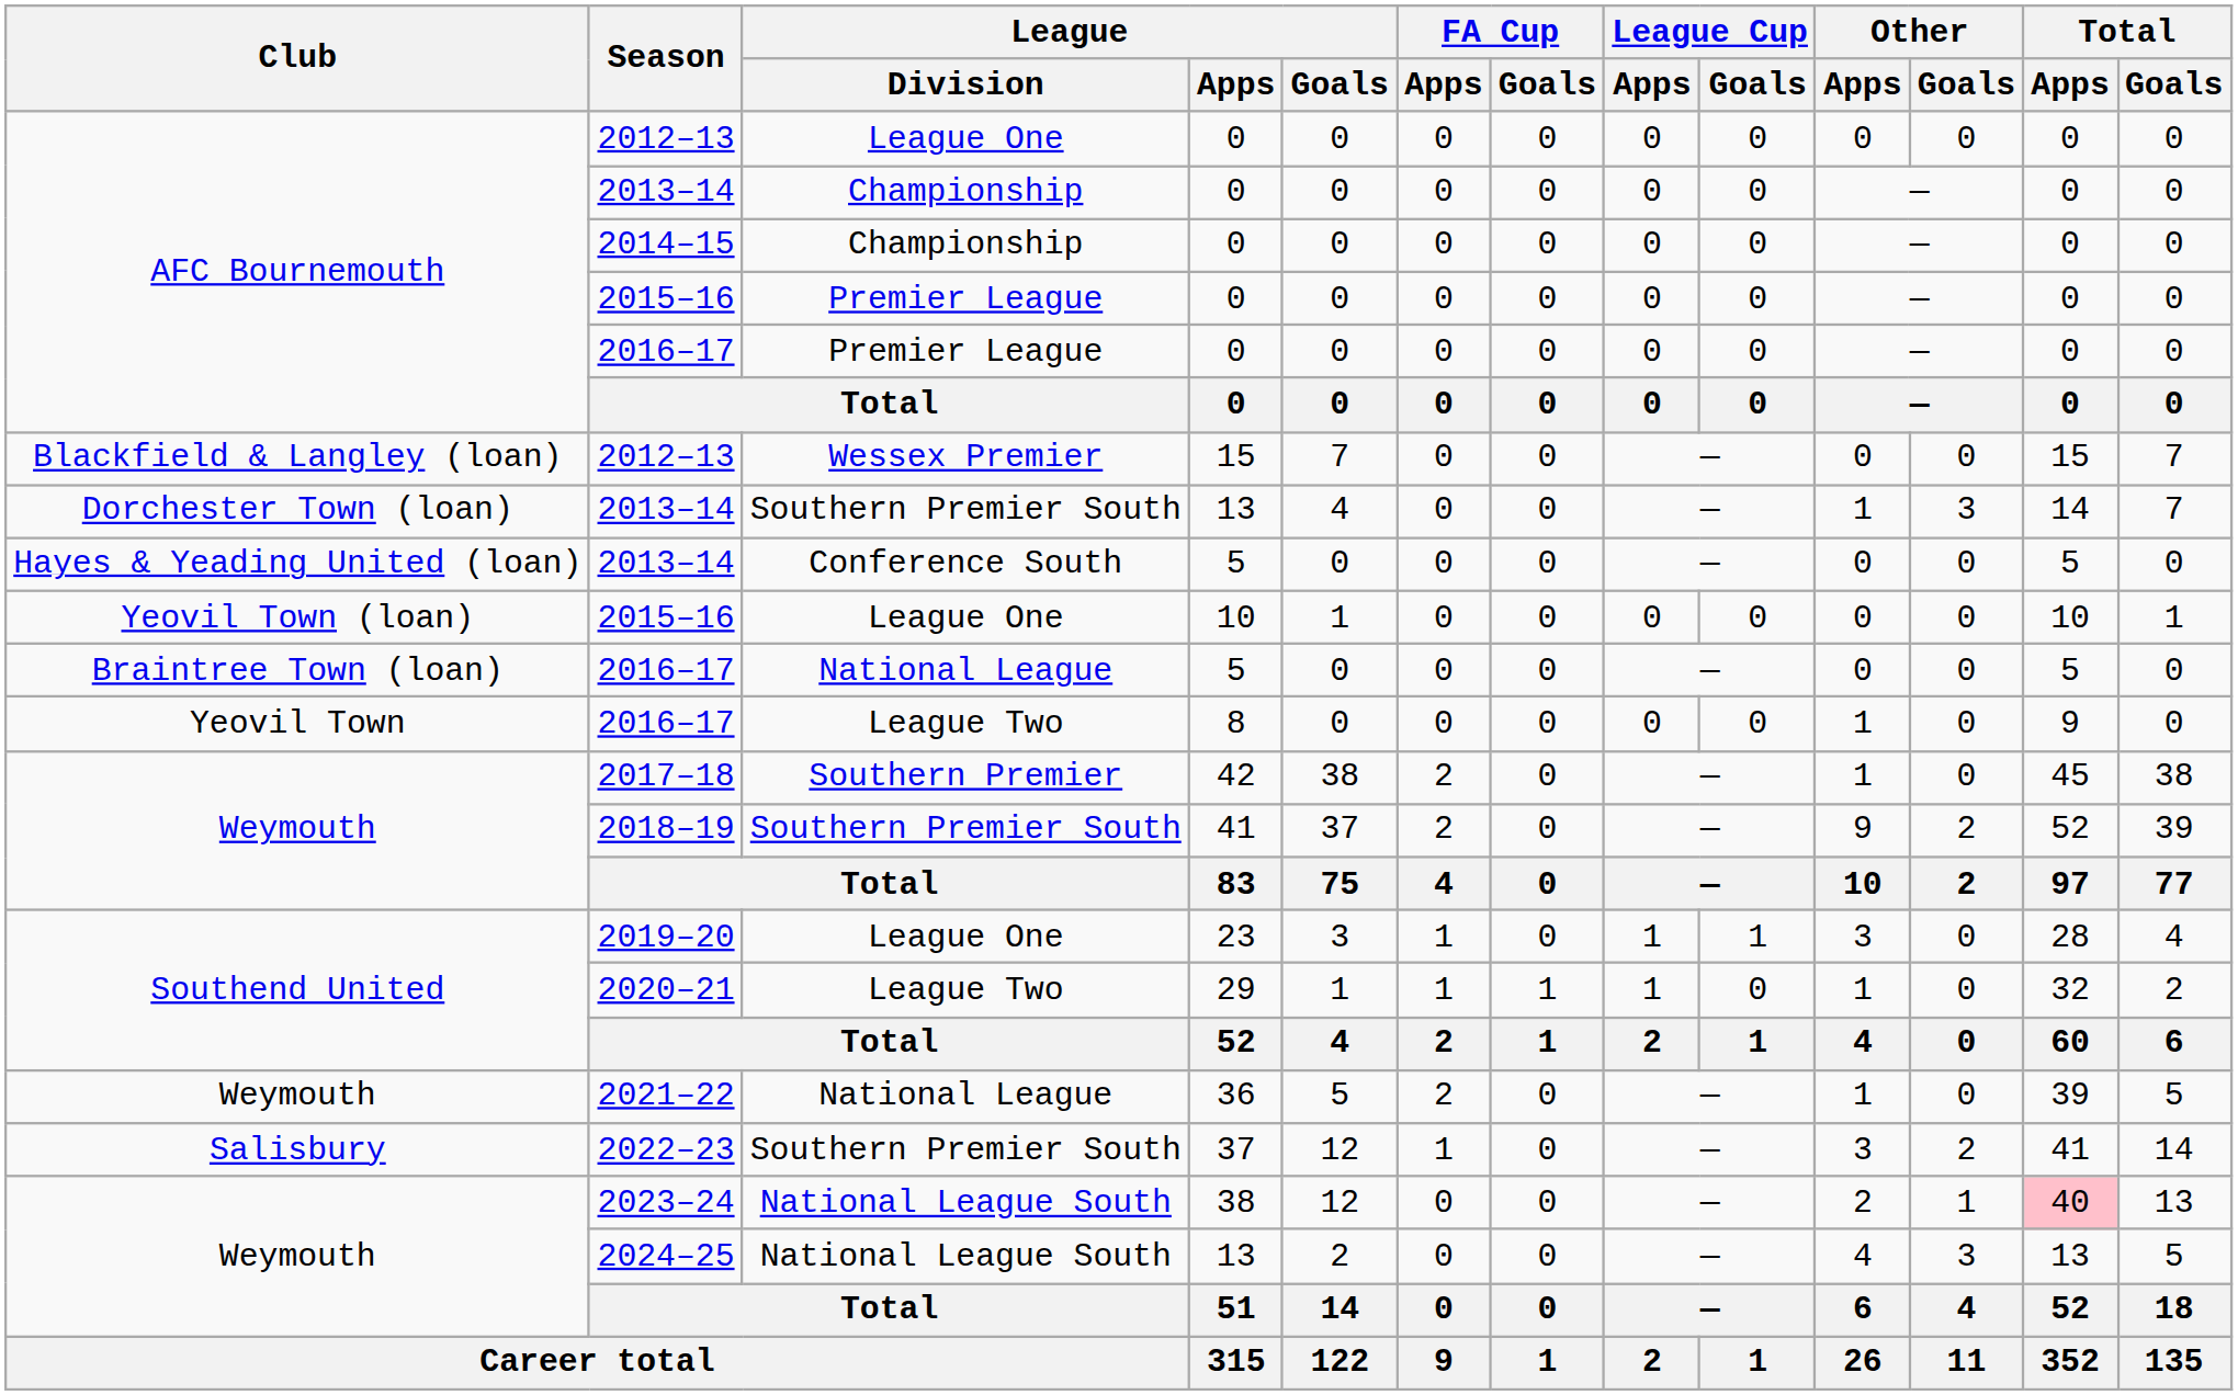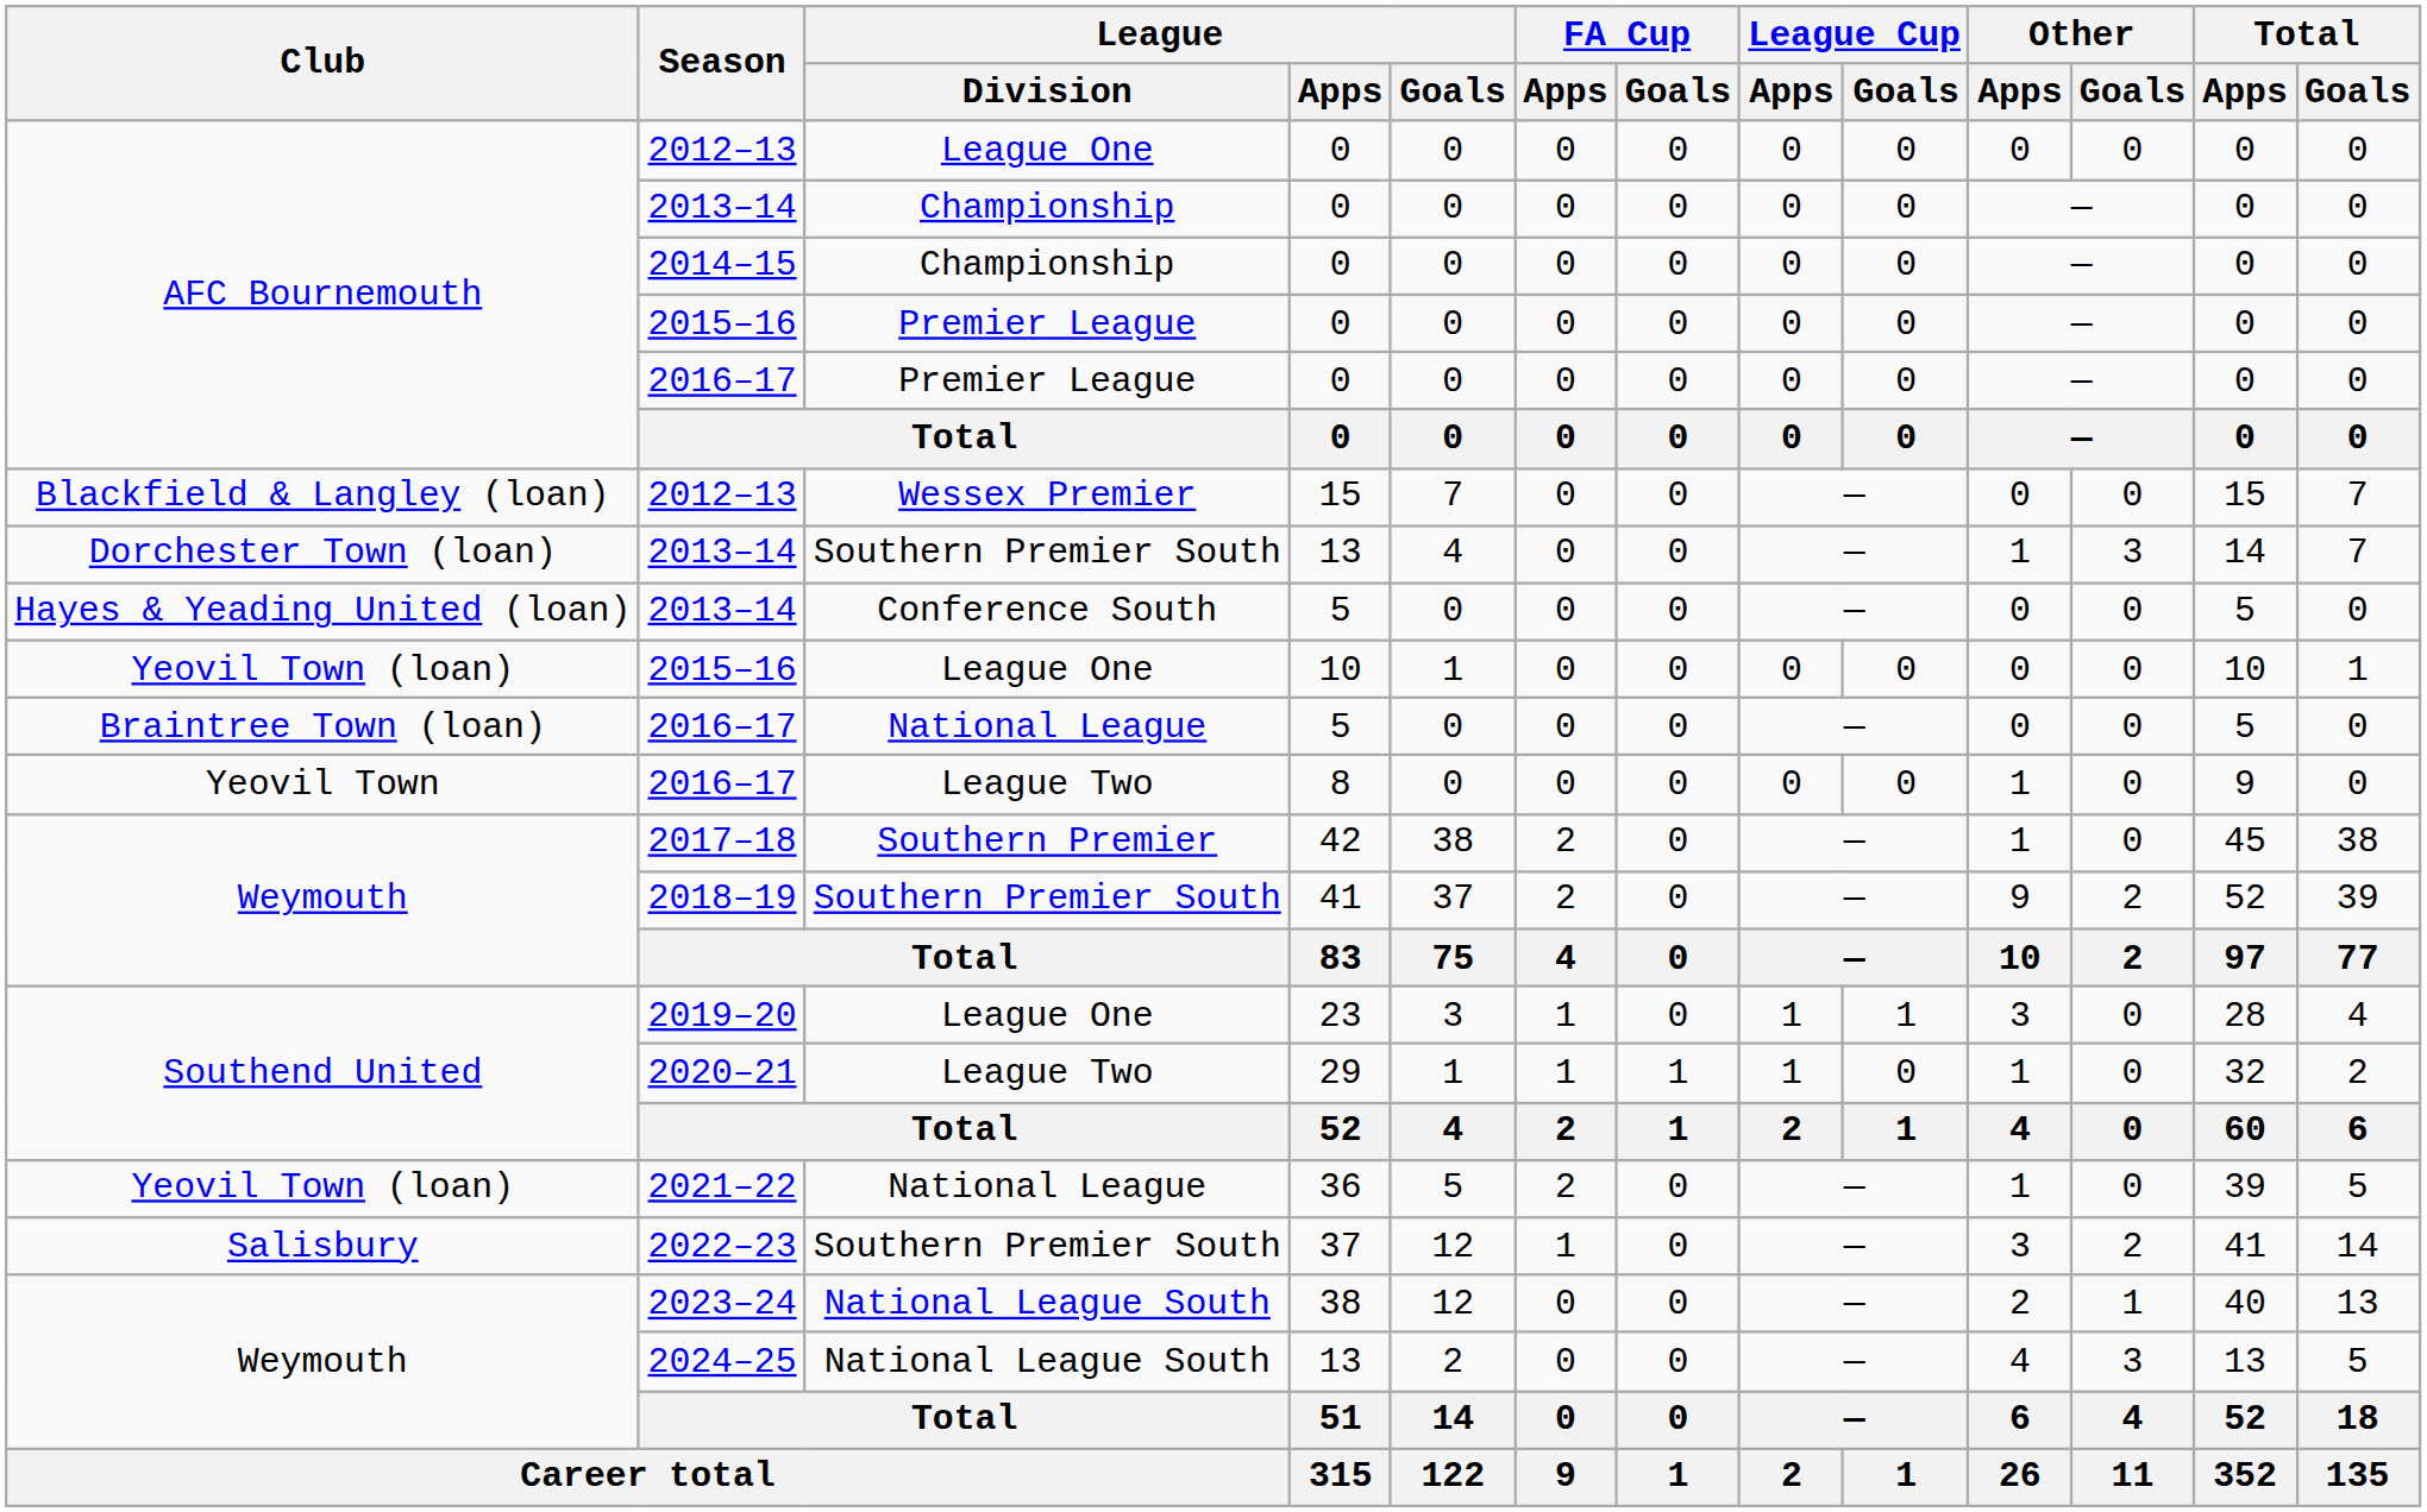2021–22 | Club: Weymouth -> Yeovil Town (loan)
2023–24 | Total / Apps: pink background -> no background
